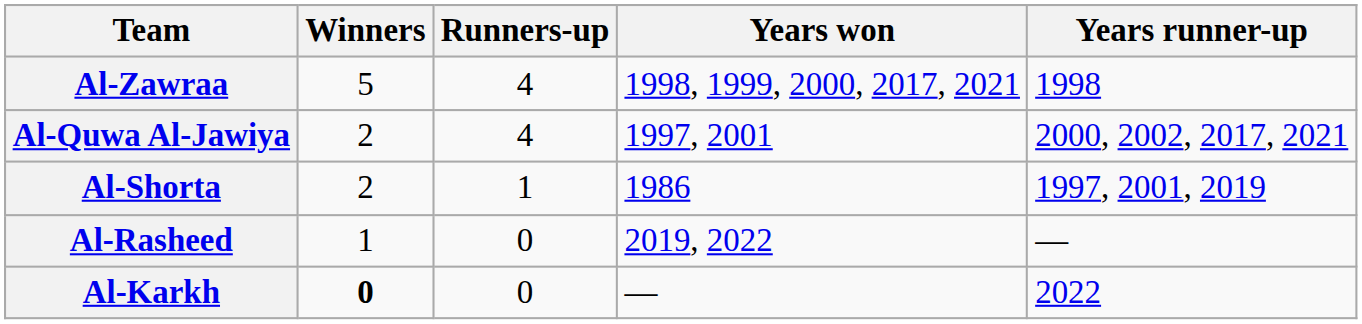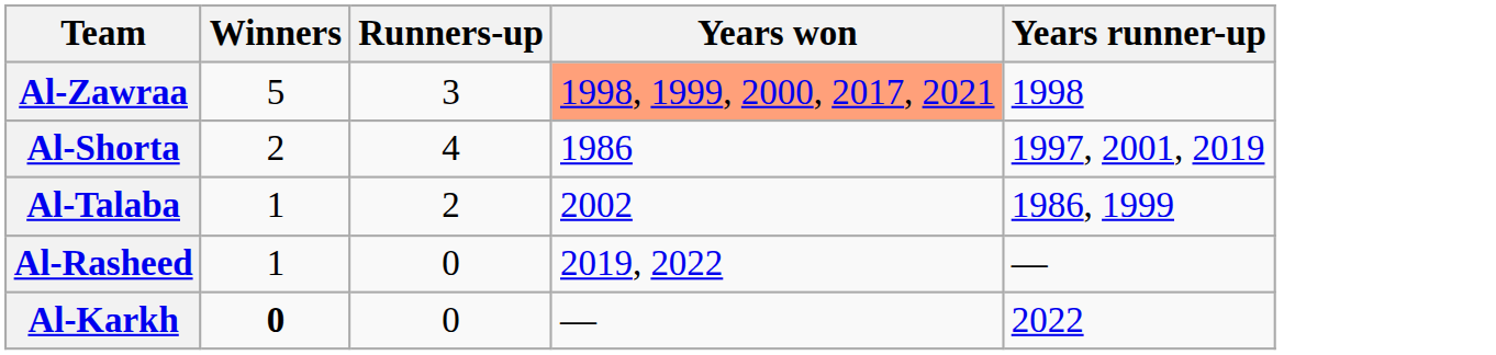Al-Zawraa | Runners-up: 4 -> 3
Al-Zawraa | Years won: no background -> lightsalmon background
- row: Al-Quwa Al-Jawiya | 2 | 4 | 1997, 2001 | 2000, 2002, 2017, 2021
Al-Shorta | Runners-up: 1 -> 4
+ row: Al-Talaba | 1 | 2 | 2002 | 1986, 1999
